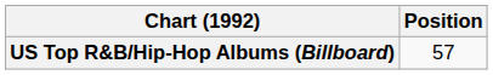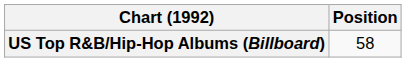US Top R&B/Hip-Hop Albums (Billboard) | Position: 57 -> 58
